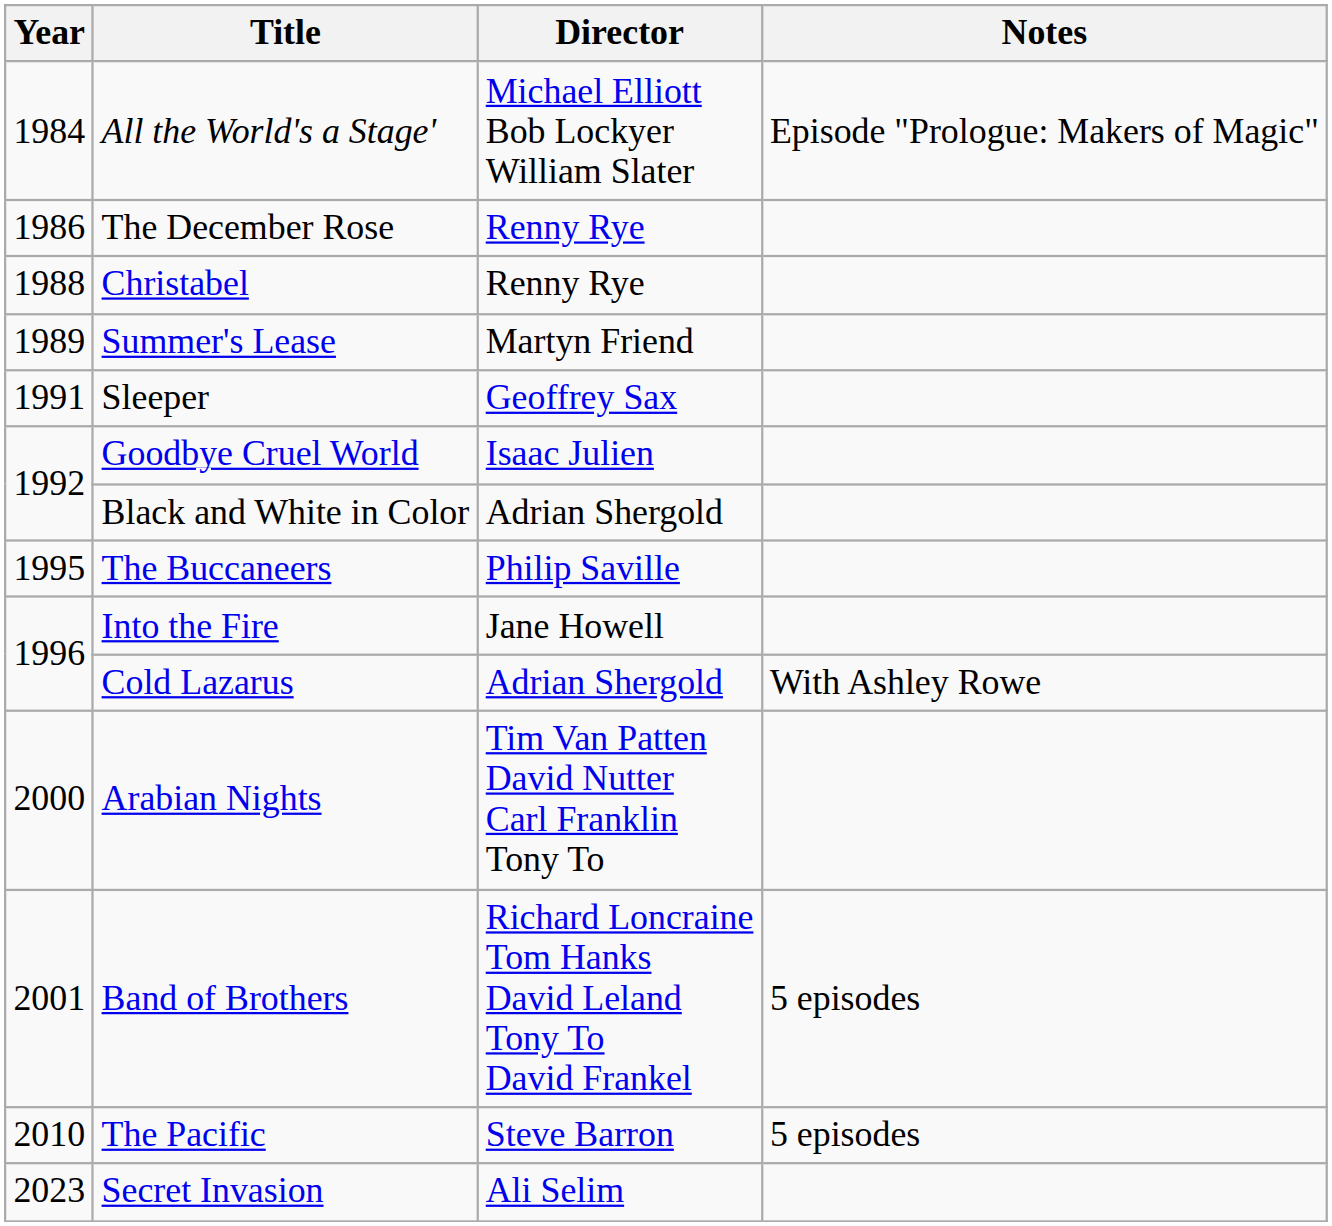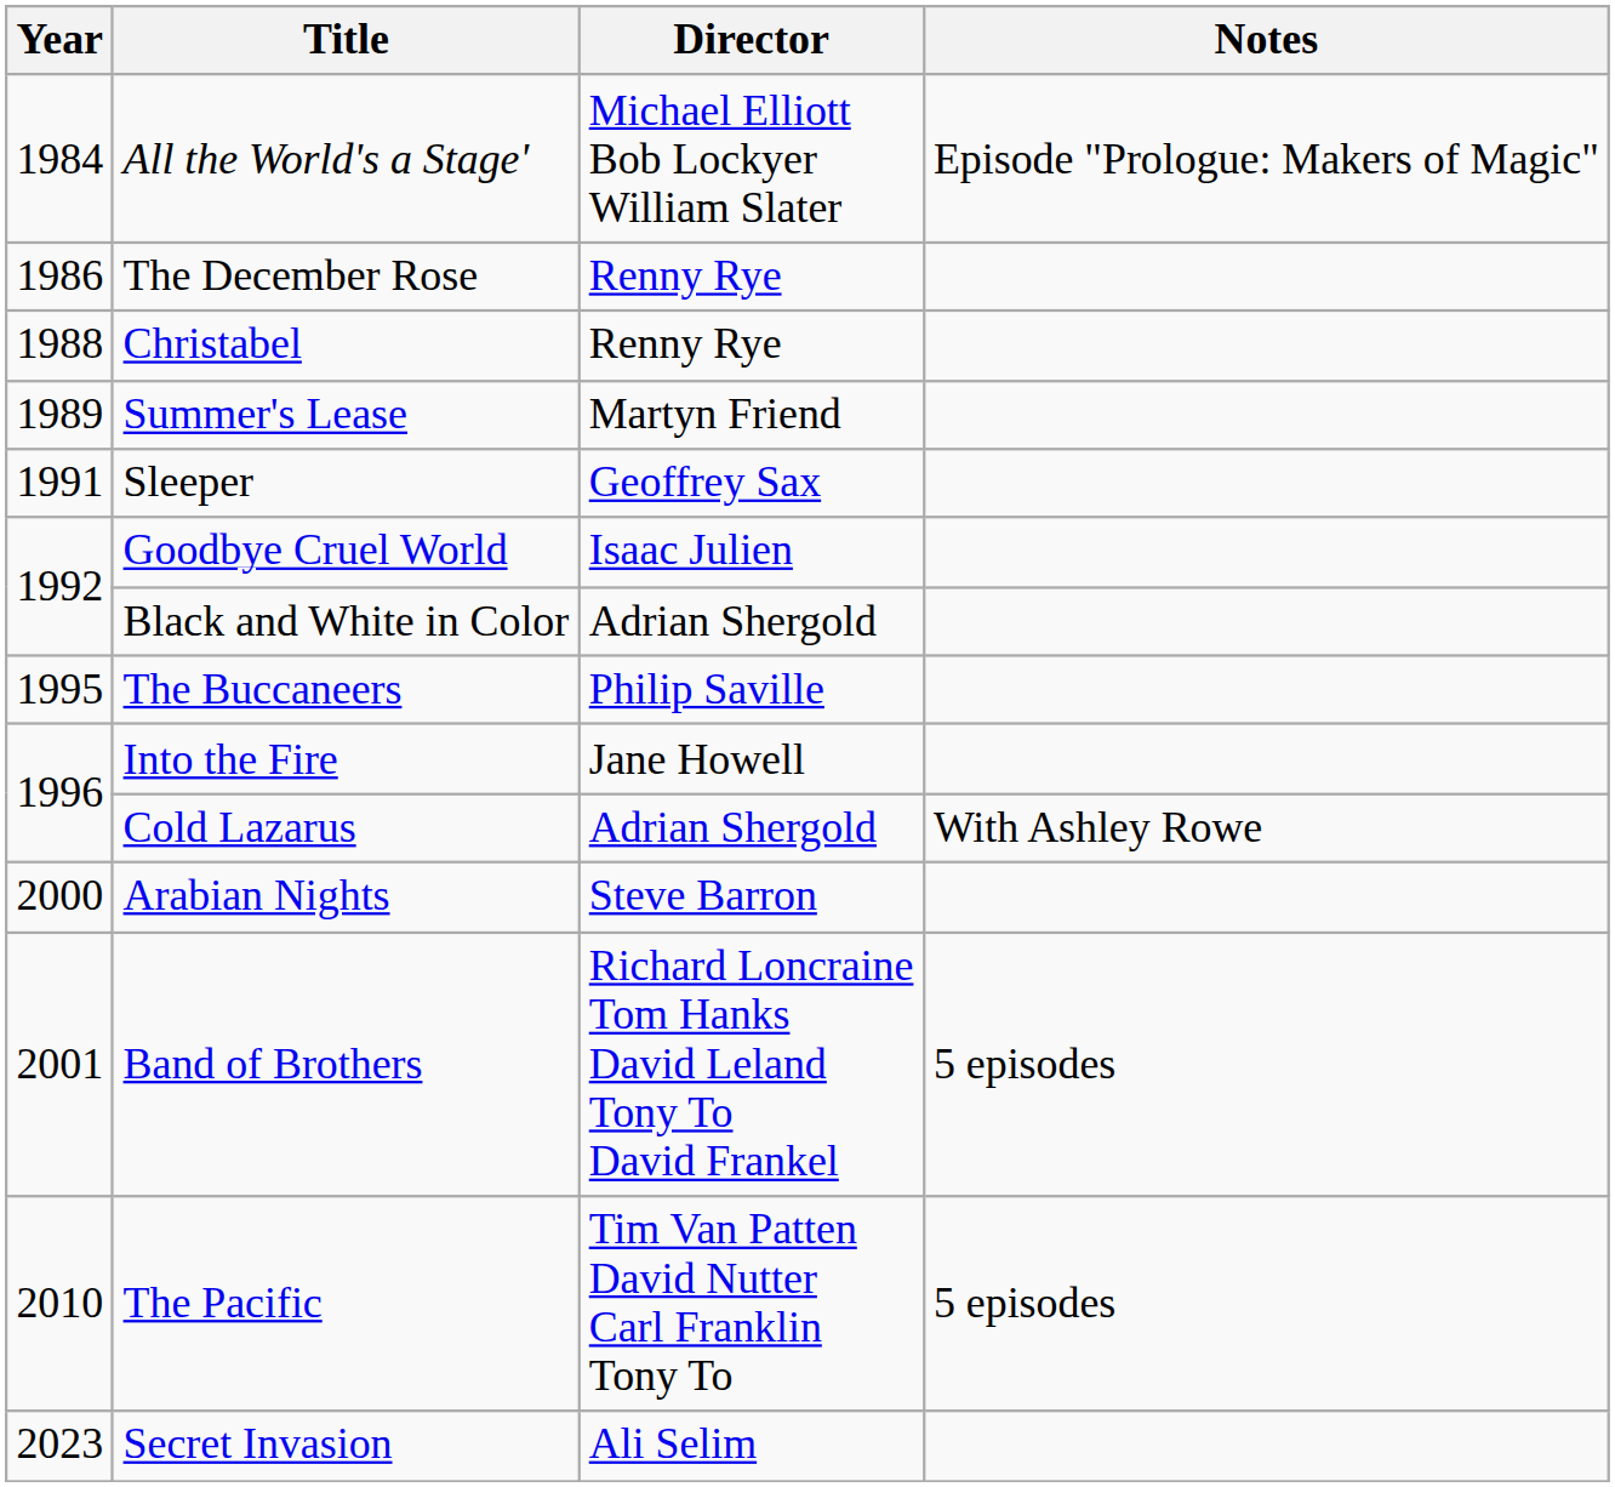Arabian Nights | Director: Tim Van Patten David Nutter Carl Franklin Tony To -> Steve Barron
The Pacific | Director: Steve Barron -> Tim Van Patten David Nutter Carl Franklin Tony To
